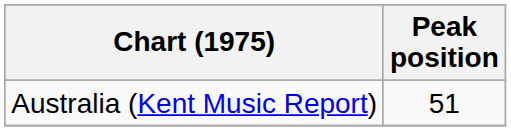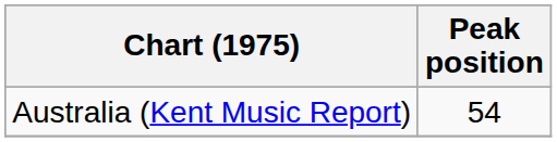Australia (Kent Music Report) | Peak position: 51 -> 54
